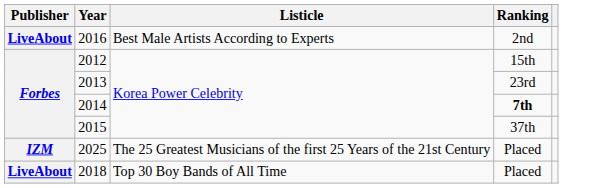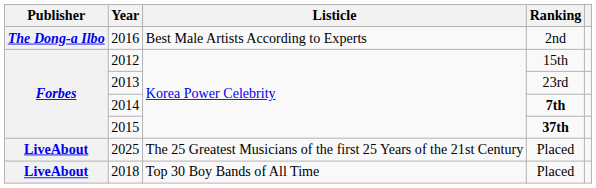2016 | Publisher: LiveAbout -> The Dong-a Ilbo
2015 | Ranking: normal -> bold
2025 | Publisher: IZM -> LiveAbout
